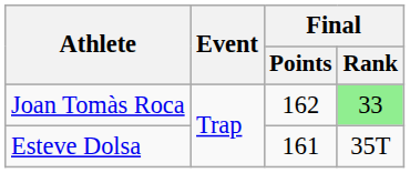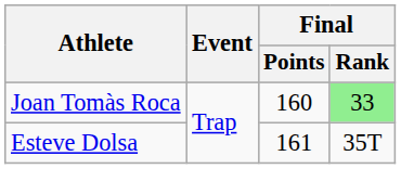Joan Tomàs Roca | Final / Points: 162 -> 160
